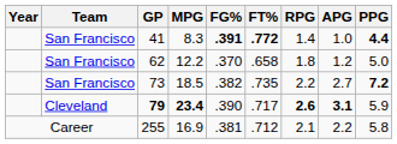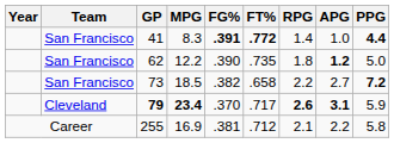62 | FG%: .370 -> .390
62 | FT%: .658 -> .735
62 | APG: normal -> bold
73 | FT%: .735 -> .658
79 | FG%: .390 -> .370
